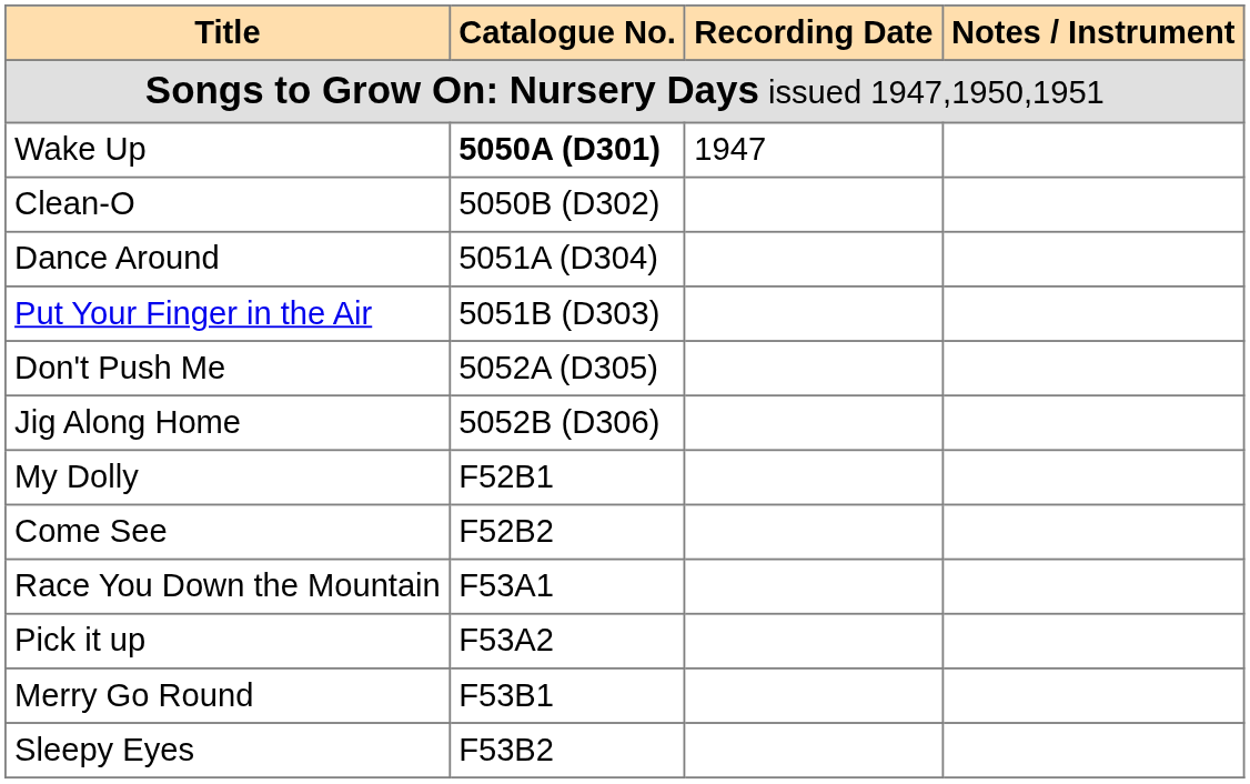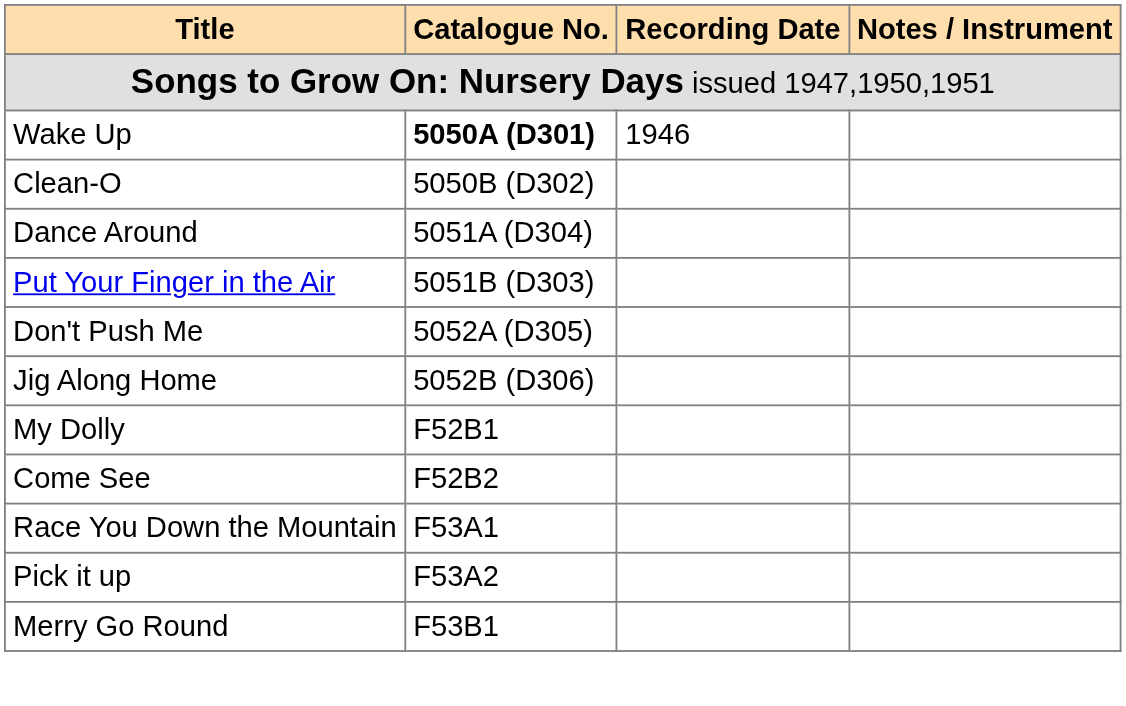Wake Up | Recording Date: 1947 -> 1946
- row: Sleepy Eyes | F53B2
